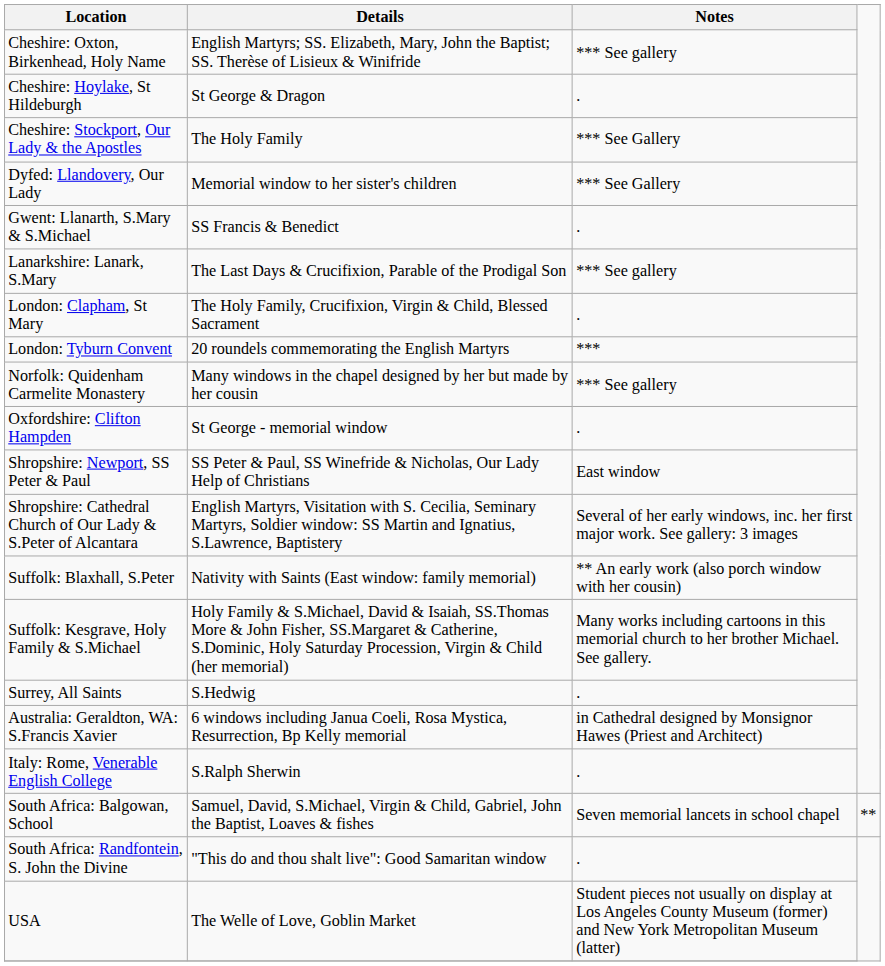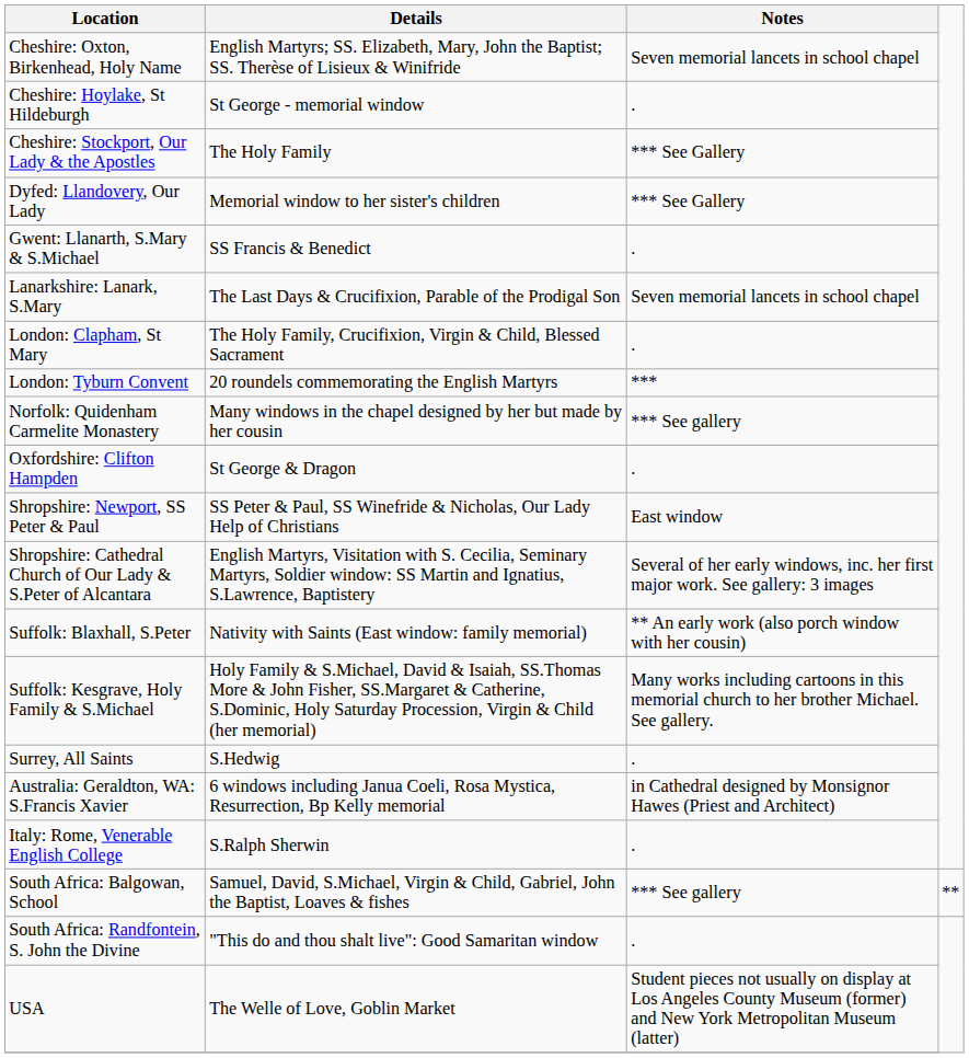Cheshire: Oxton, Birkenhead, Holy Name | Notes: *** See gallery -> Seven memorial lancets in school chapel
Cheshire: Hoylake, St Hildeburgh | Details: St George & Dragon -> St George - memorial window
Lanarkshire: Lanark, S.Mary | Notes: *** See gallery -> Seven memorial lancets in school chapel
Oxfordshire: Clifton Hampden | Details: St George - memorial window -> St George & Dragon
South Africa: Balgowan, School | Notes: Seven memorial lancets in school chapel -> *** See gallery
